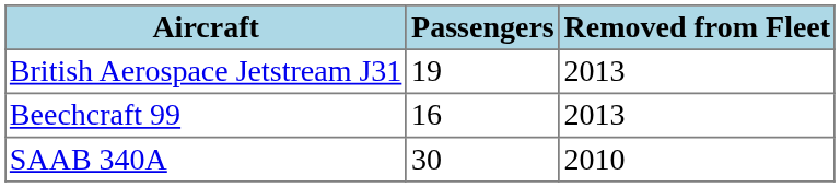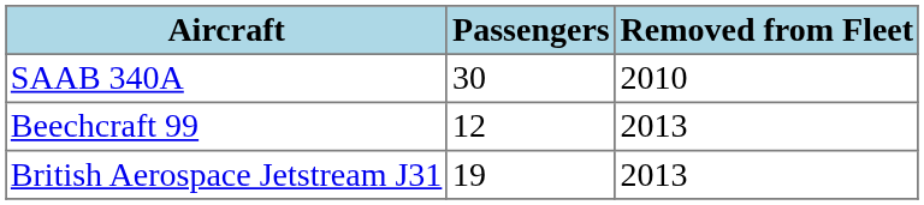rows swapped: SAAB 340A <-> British Aerospace Jetstream J31
Beechcraft 99 | Passengers: 16 -> 12
